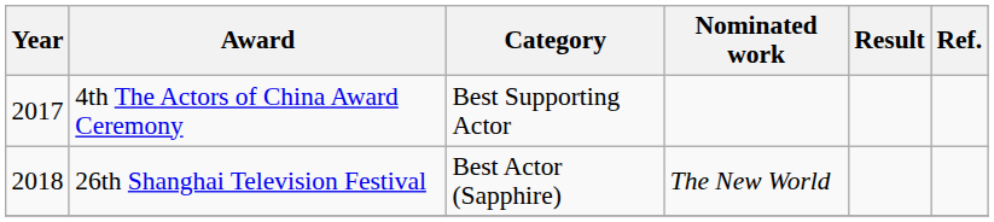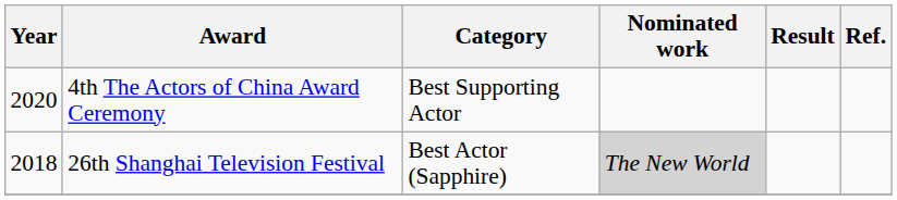4th The Actors of China Award Ceremony | Year: 2017 -> 2020
26th Shanghai Television Festival | Nominated work: no background -> lightgrey background
